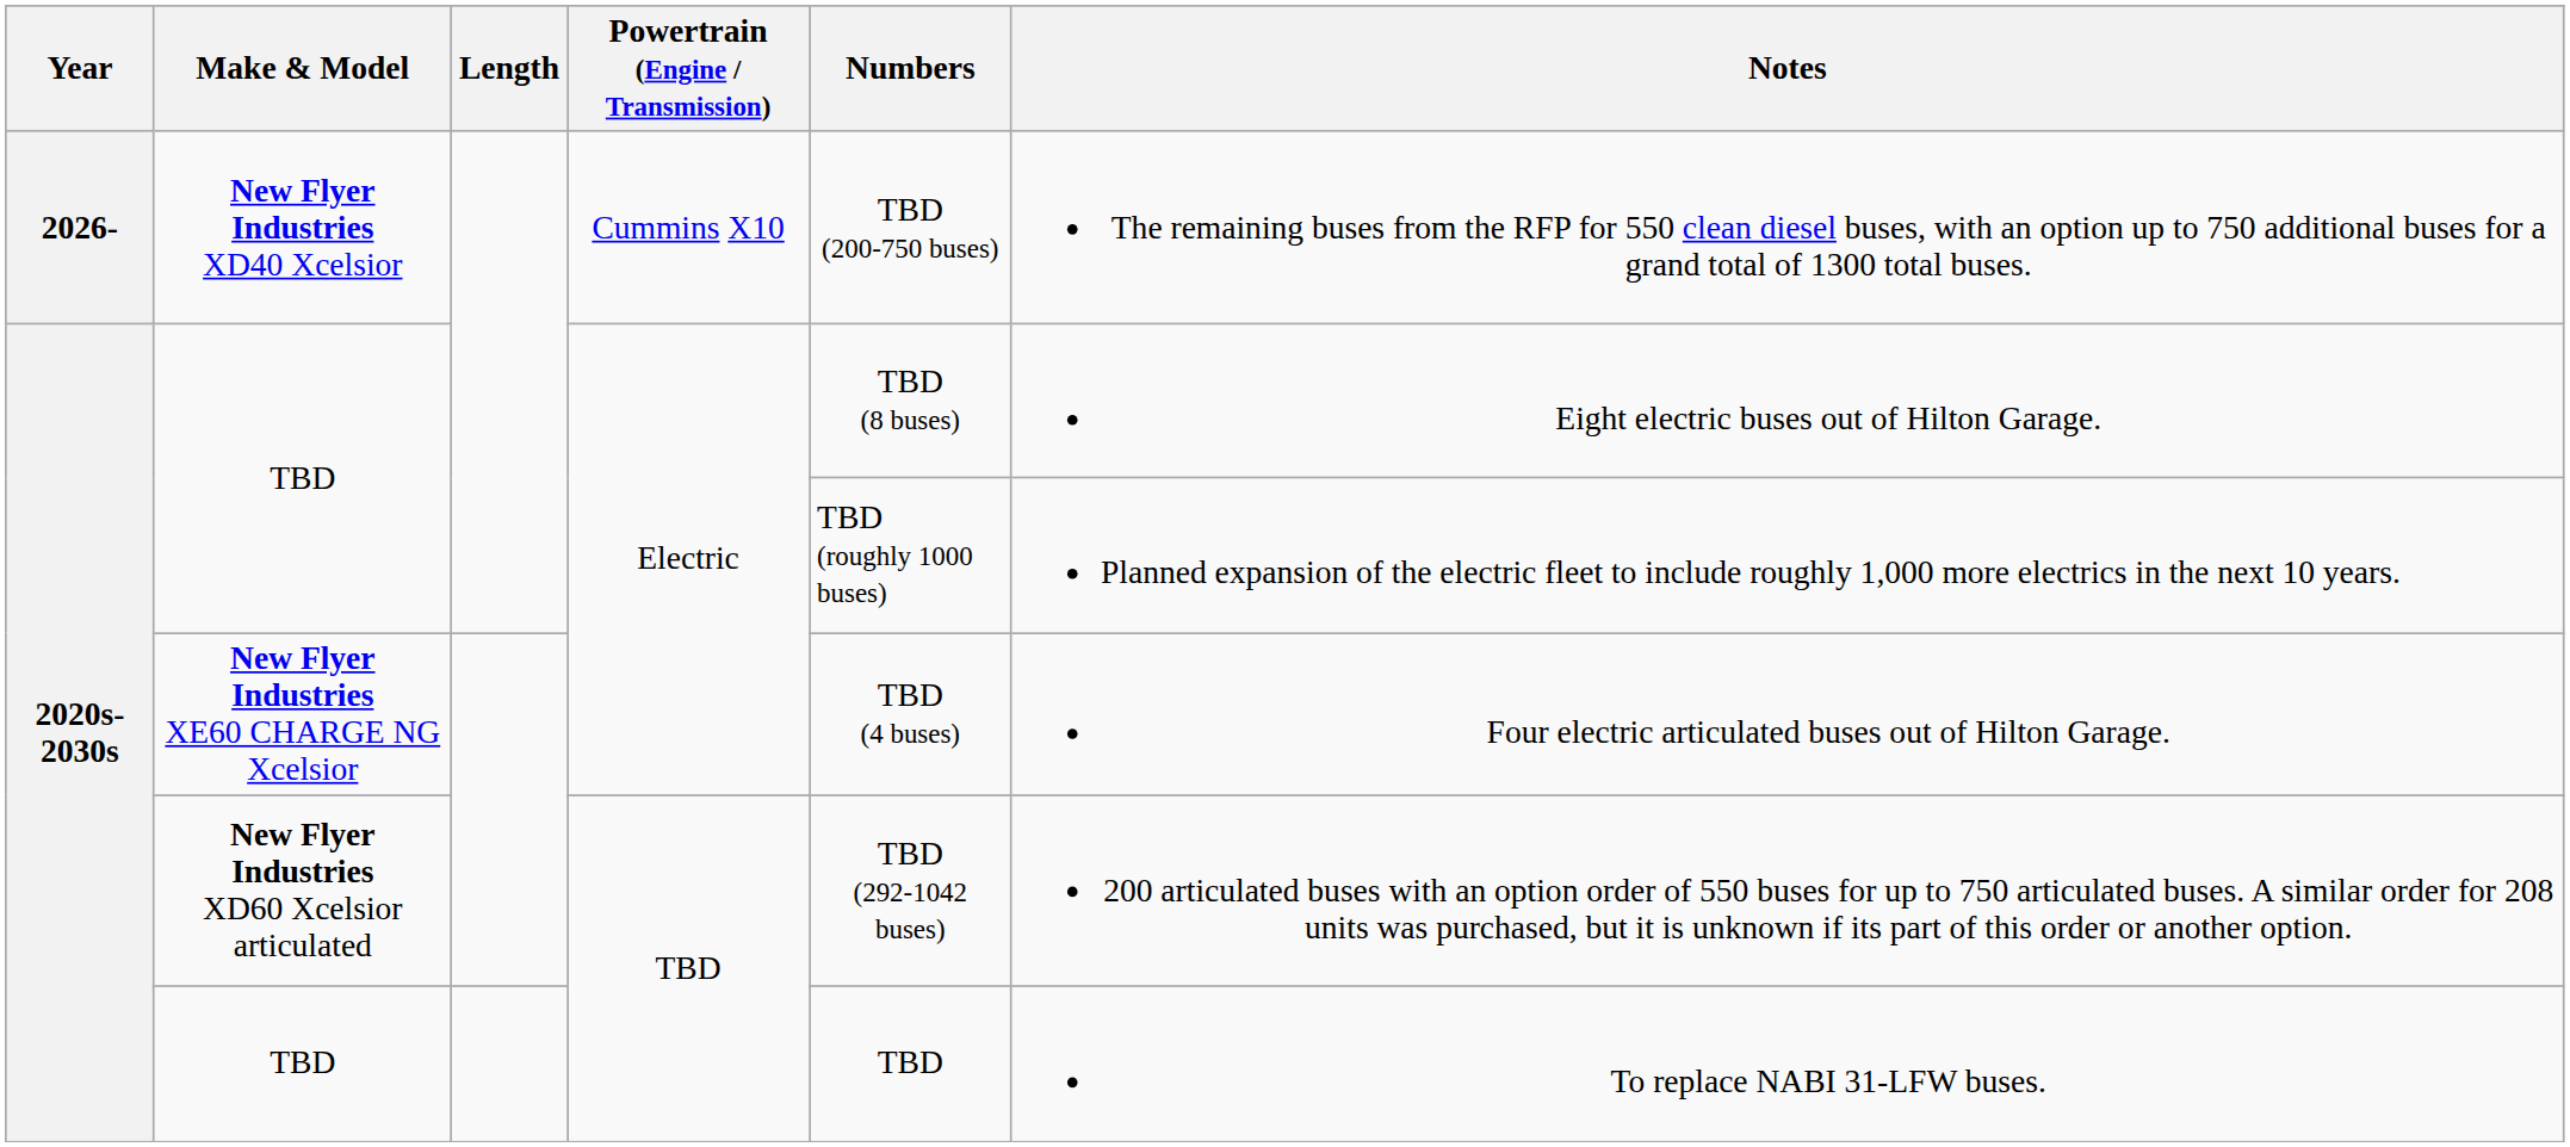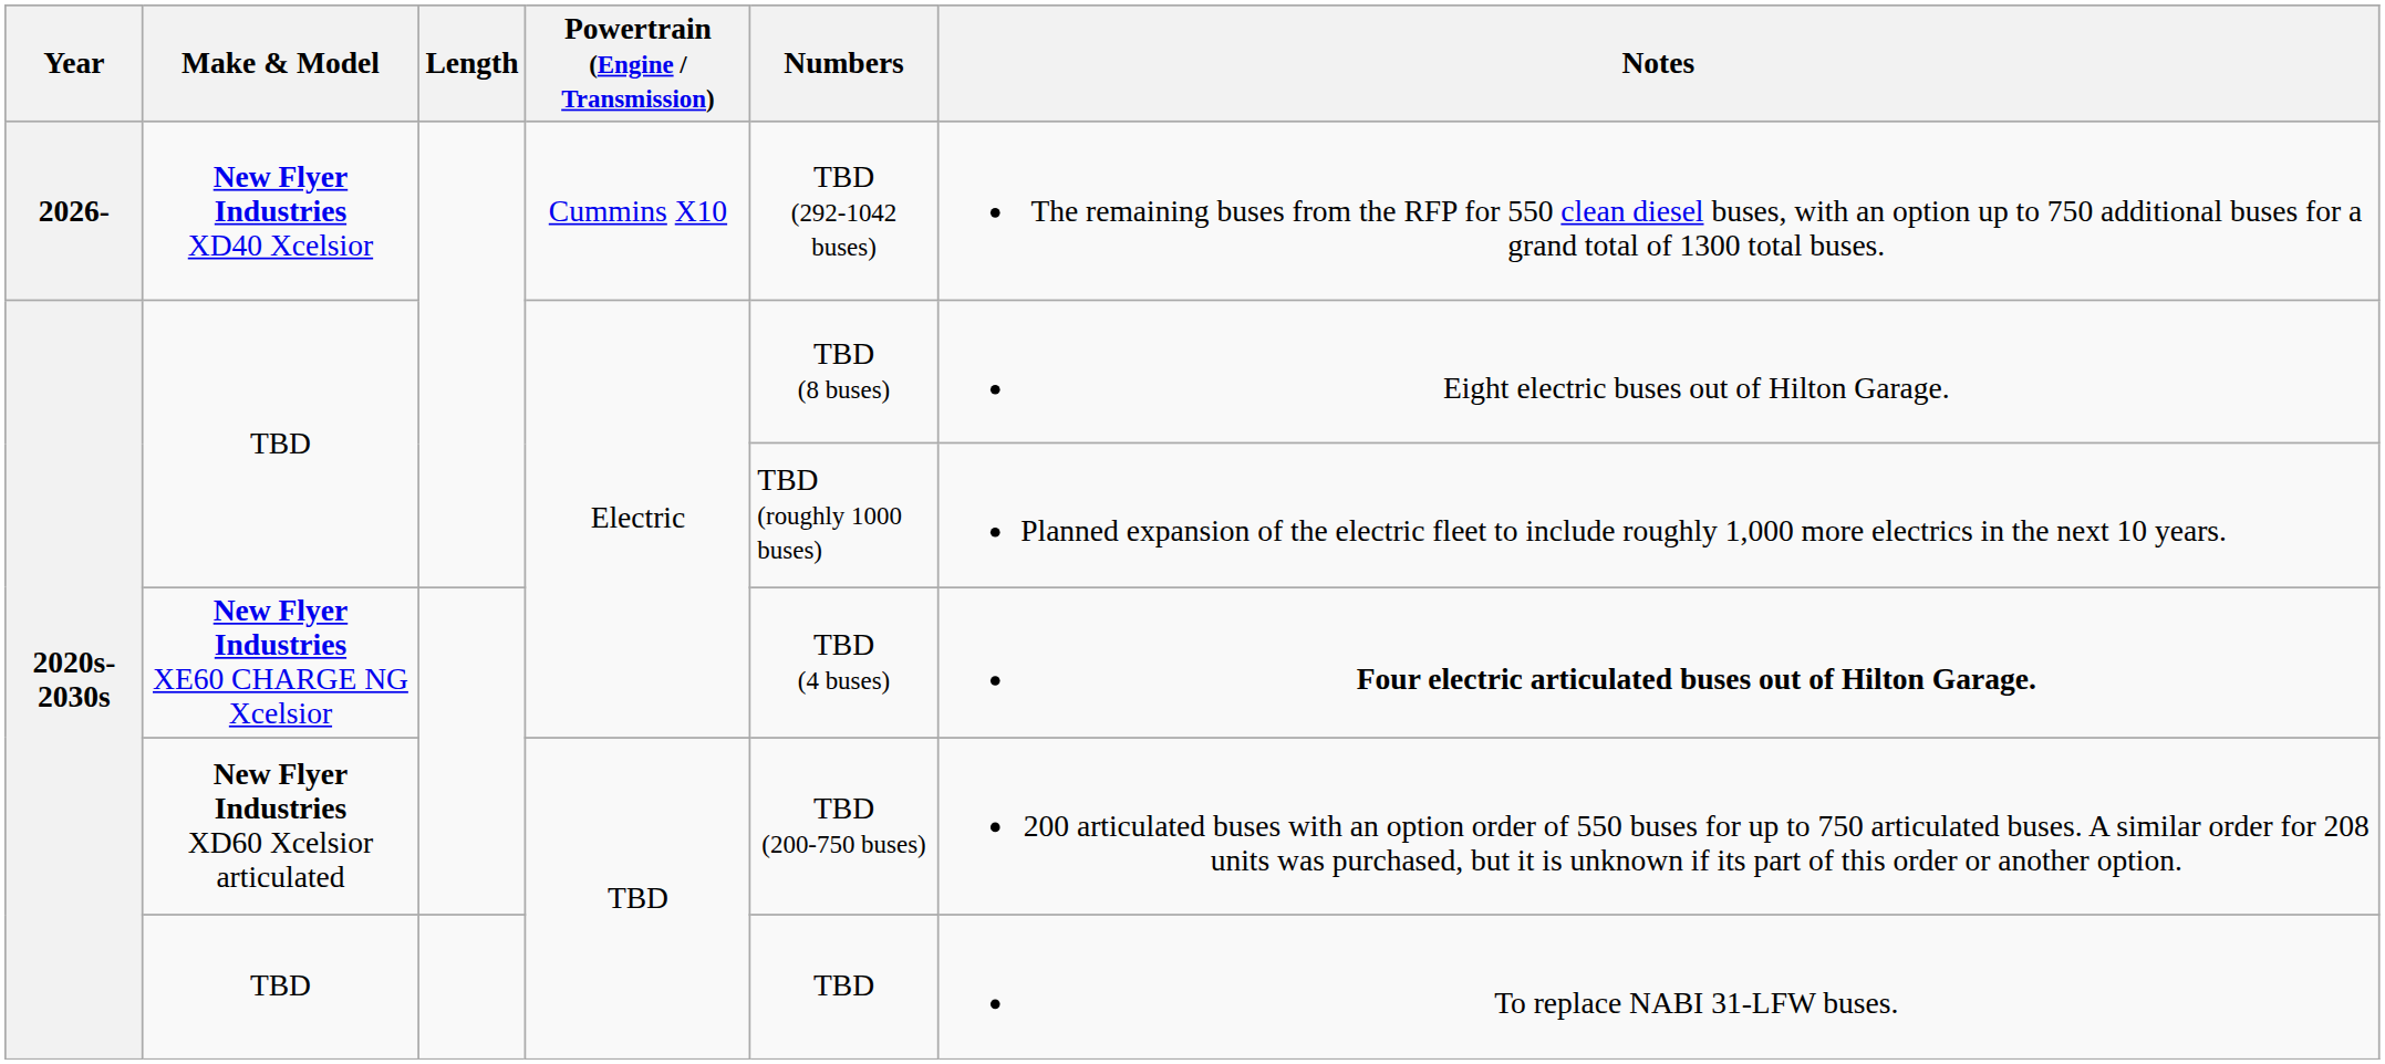New Flyer Industries XD40 Xcelsior | Numbers: TBD (200-750 buses) -> TBD (292-1042 buses)
New Flyer Industries XE60 CHARGE NG Xcelsior | Notes: normal -> bold
New Flyer Industries XD60 Xcelsior articulated | Numbers: TBD (292-1042 buses) -> TBD (200-750 buses)
